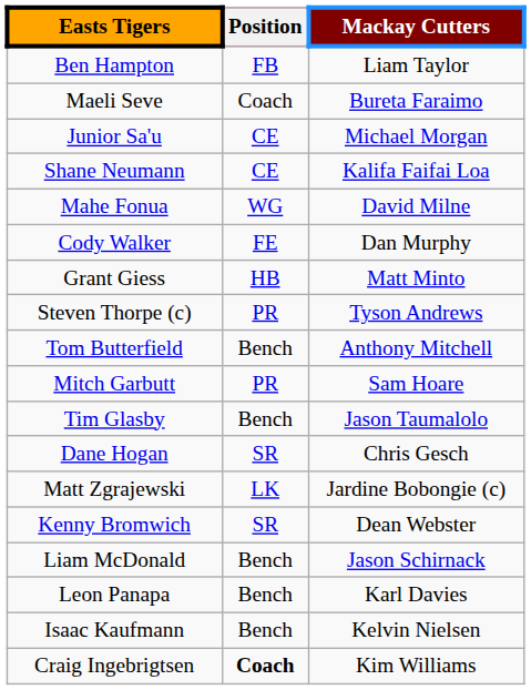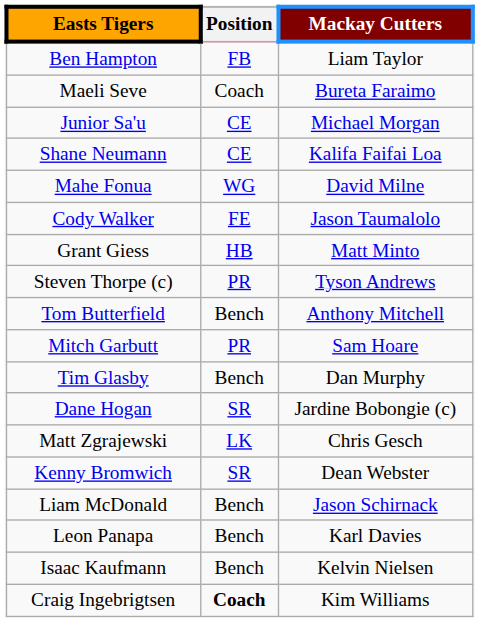Cody Walker | Mackay Cutters: Dan Murphy -> Jason Taumalolo
Tim Glasby | Mackay Cutters: Jason Taumalolo -> Dan Murphy
Dane Hogan | Mackay Cutters: Chris Gesch -> Jardine Bobongie (c)
Matt Zgrajewski | Mackay Cutters: Jardine Bobongie (c) -> Chris Gesch
